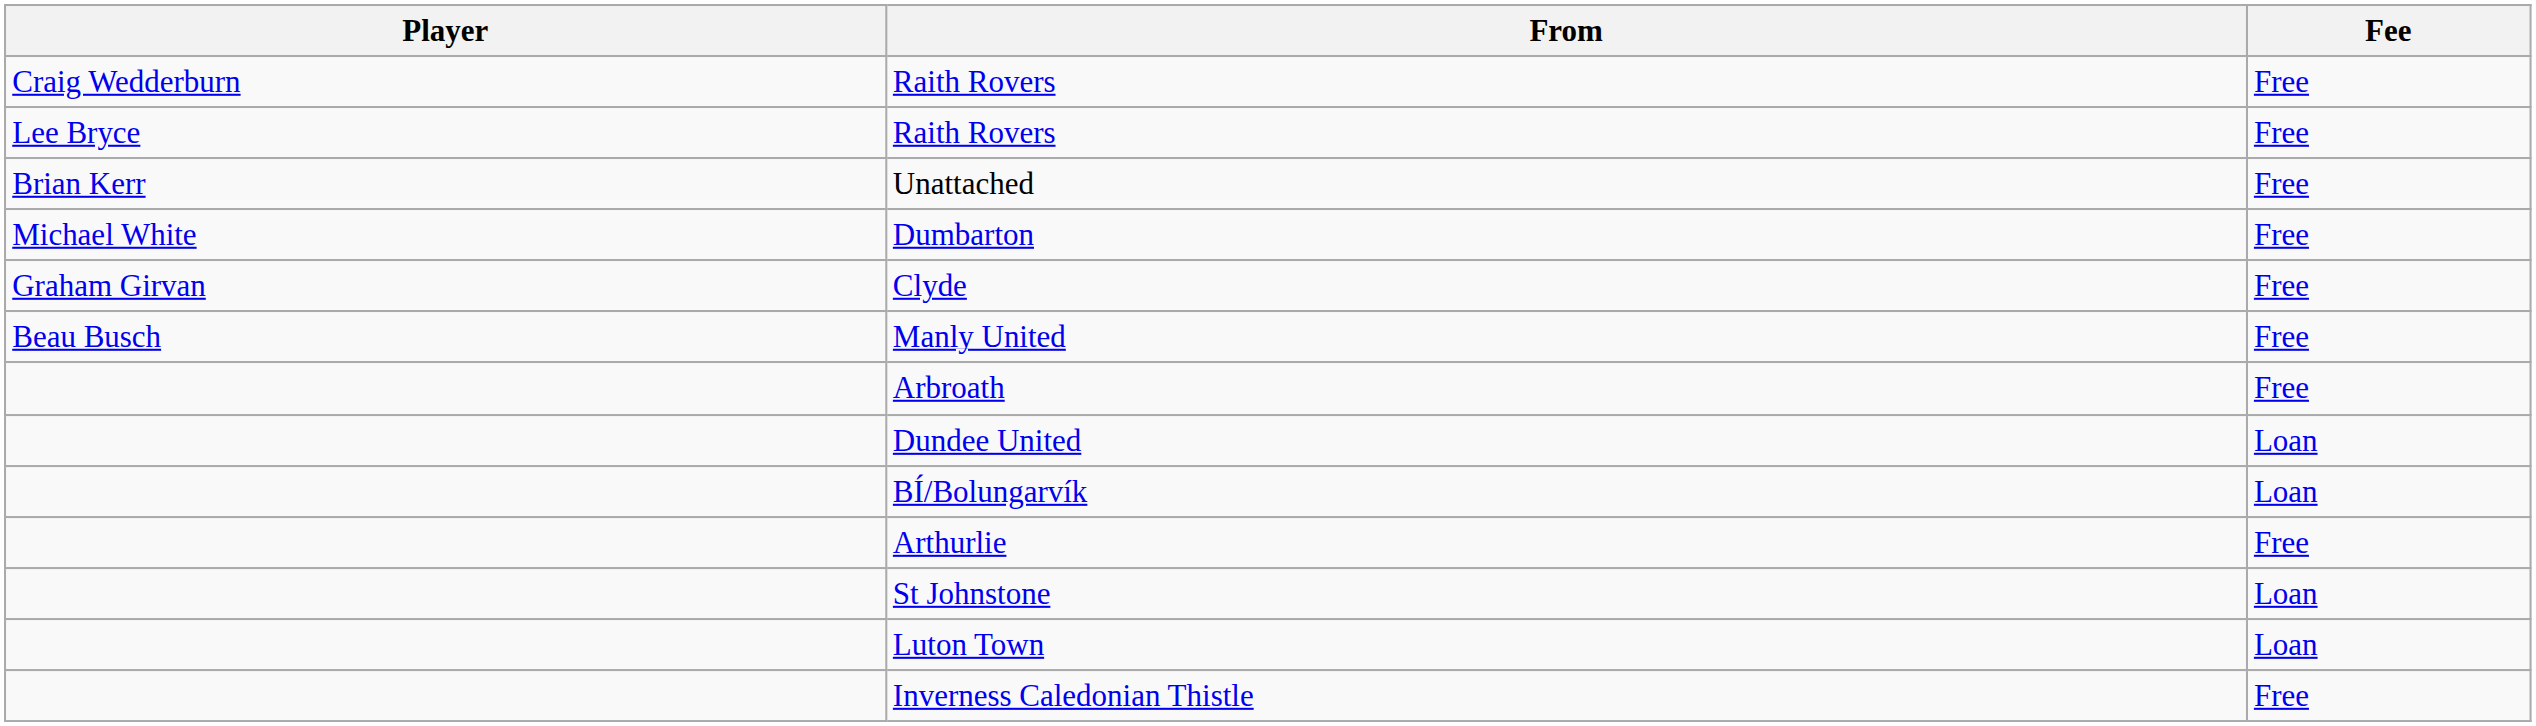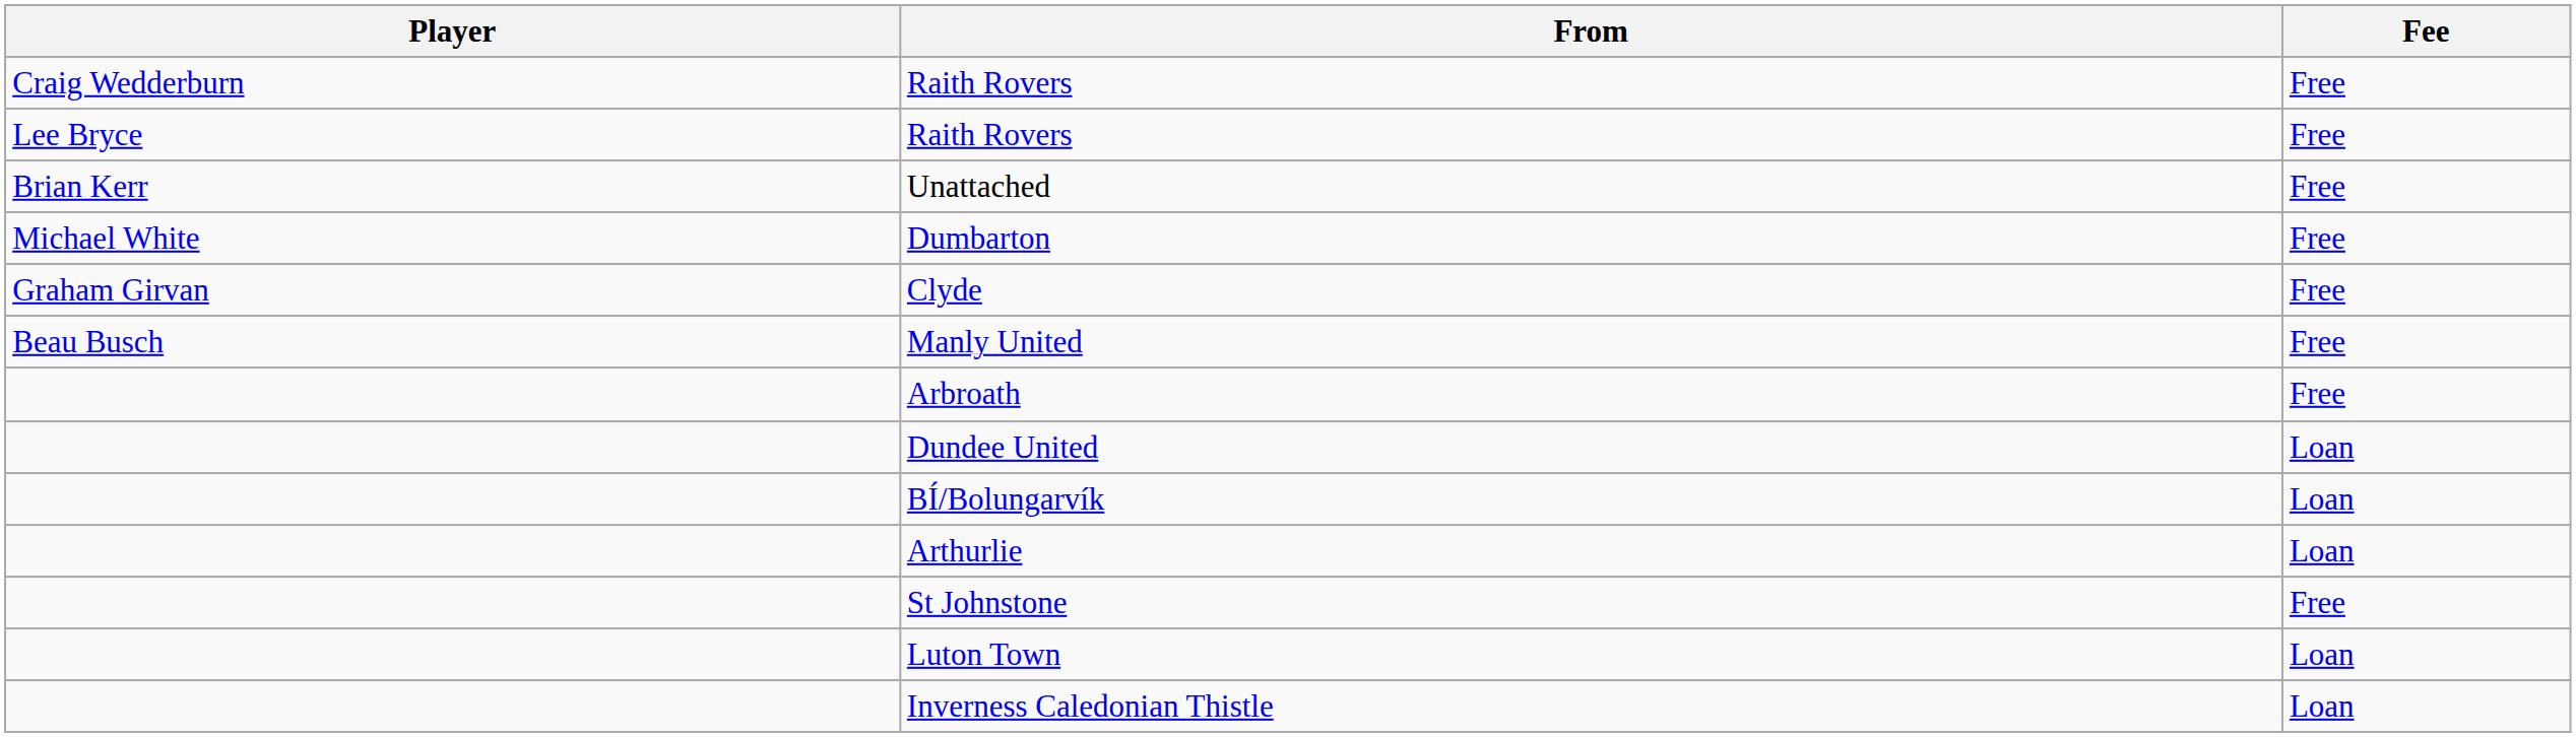Arthurlie | Fee: Free -> Loan
St Johnstone | Fee: Loan -> Free
Inverness Caledonian Thistle | Fee: Free -> Loan
